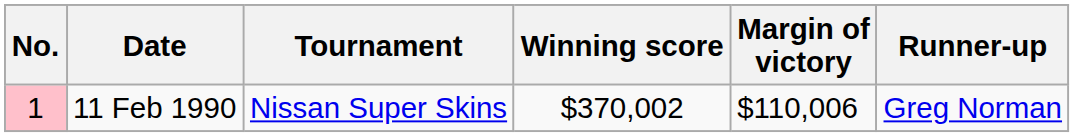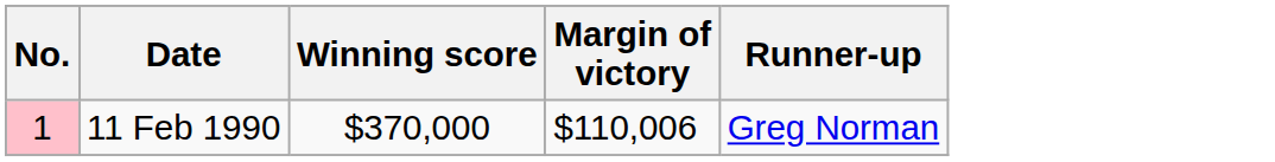- column: Tournament | Nissan Super Skins
11 Feb 1990 | Winning score: $370,002 -> $370,000
